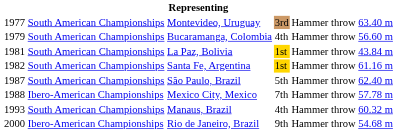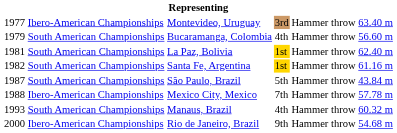Montevideo, Uruguay | column 2: South American Championships -> Ibero-American Championships
La Paz, Bolivia | column 6: 43.84 m -> 62.40 m
São Paulo, Brazil | column 6: 62.40 m -> 43.84 m
